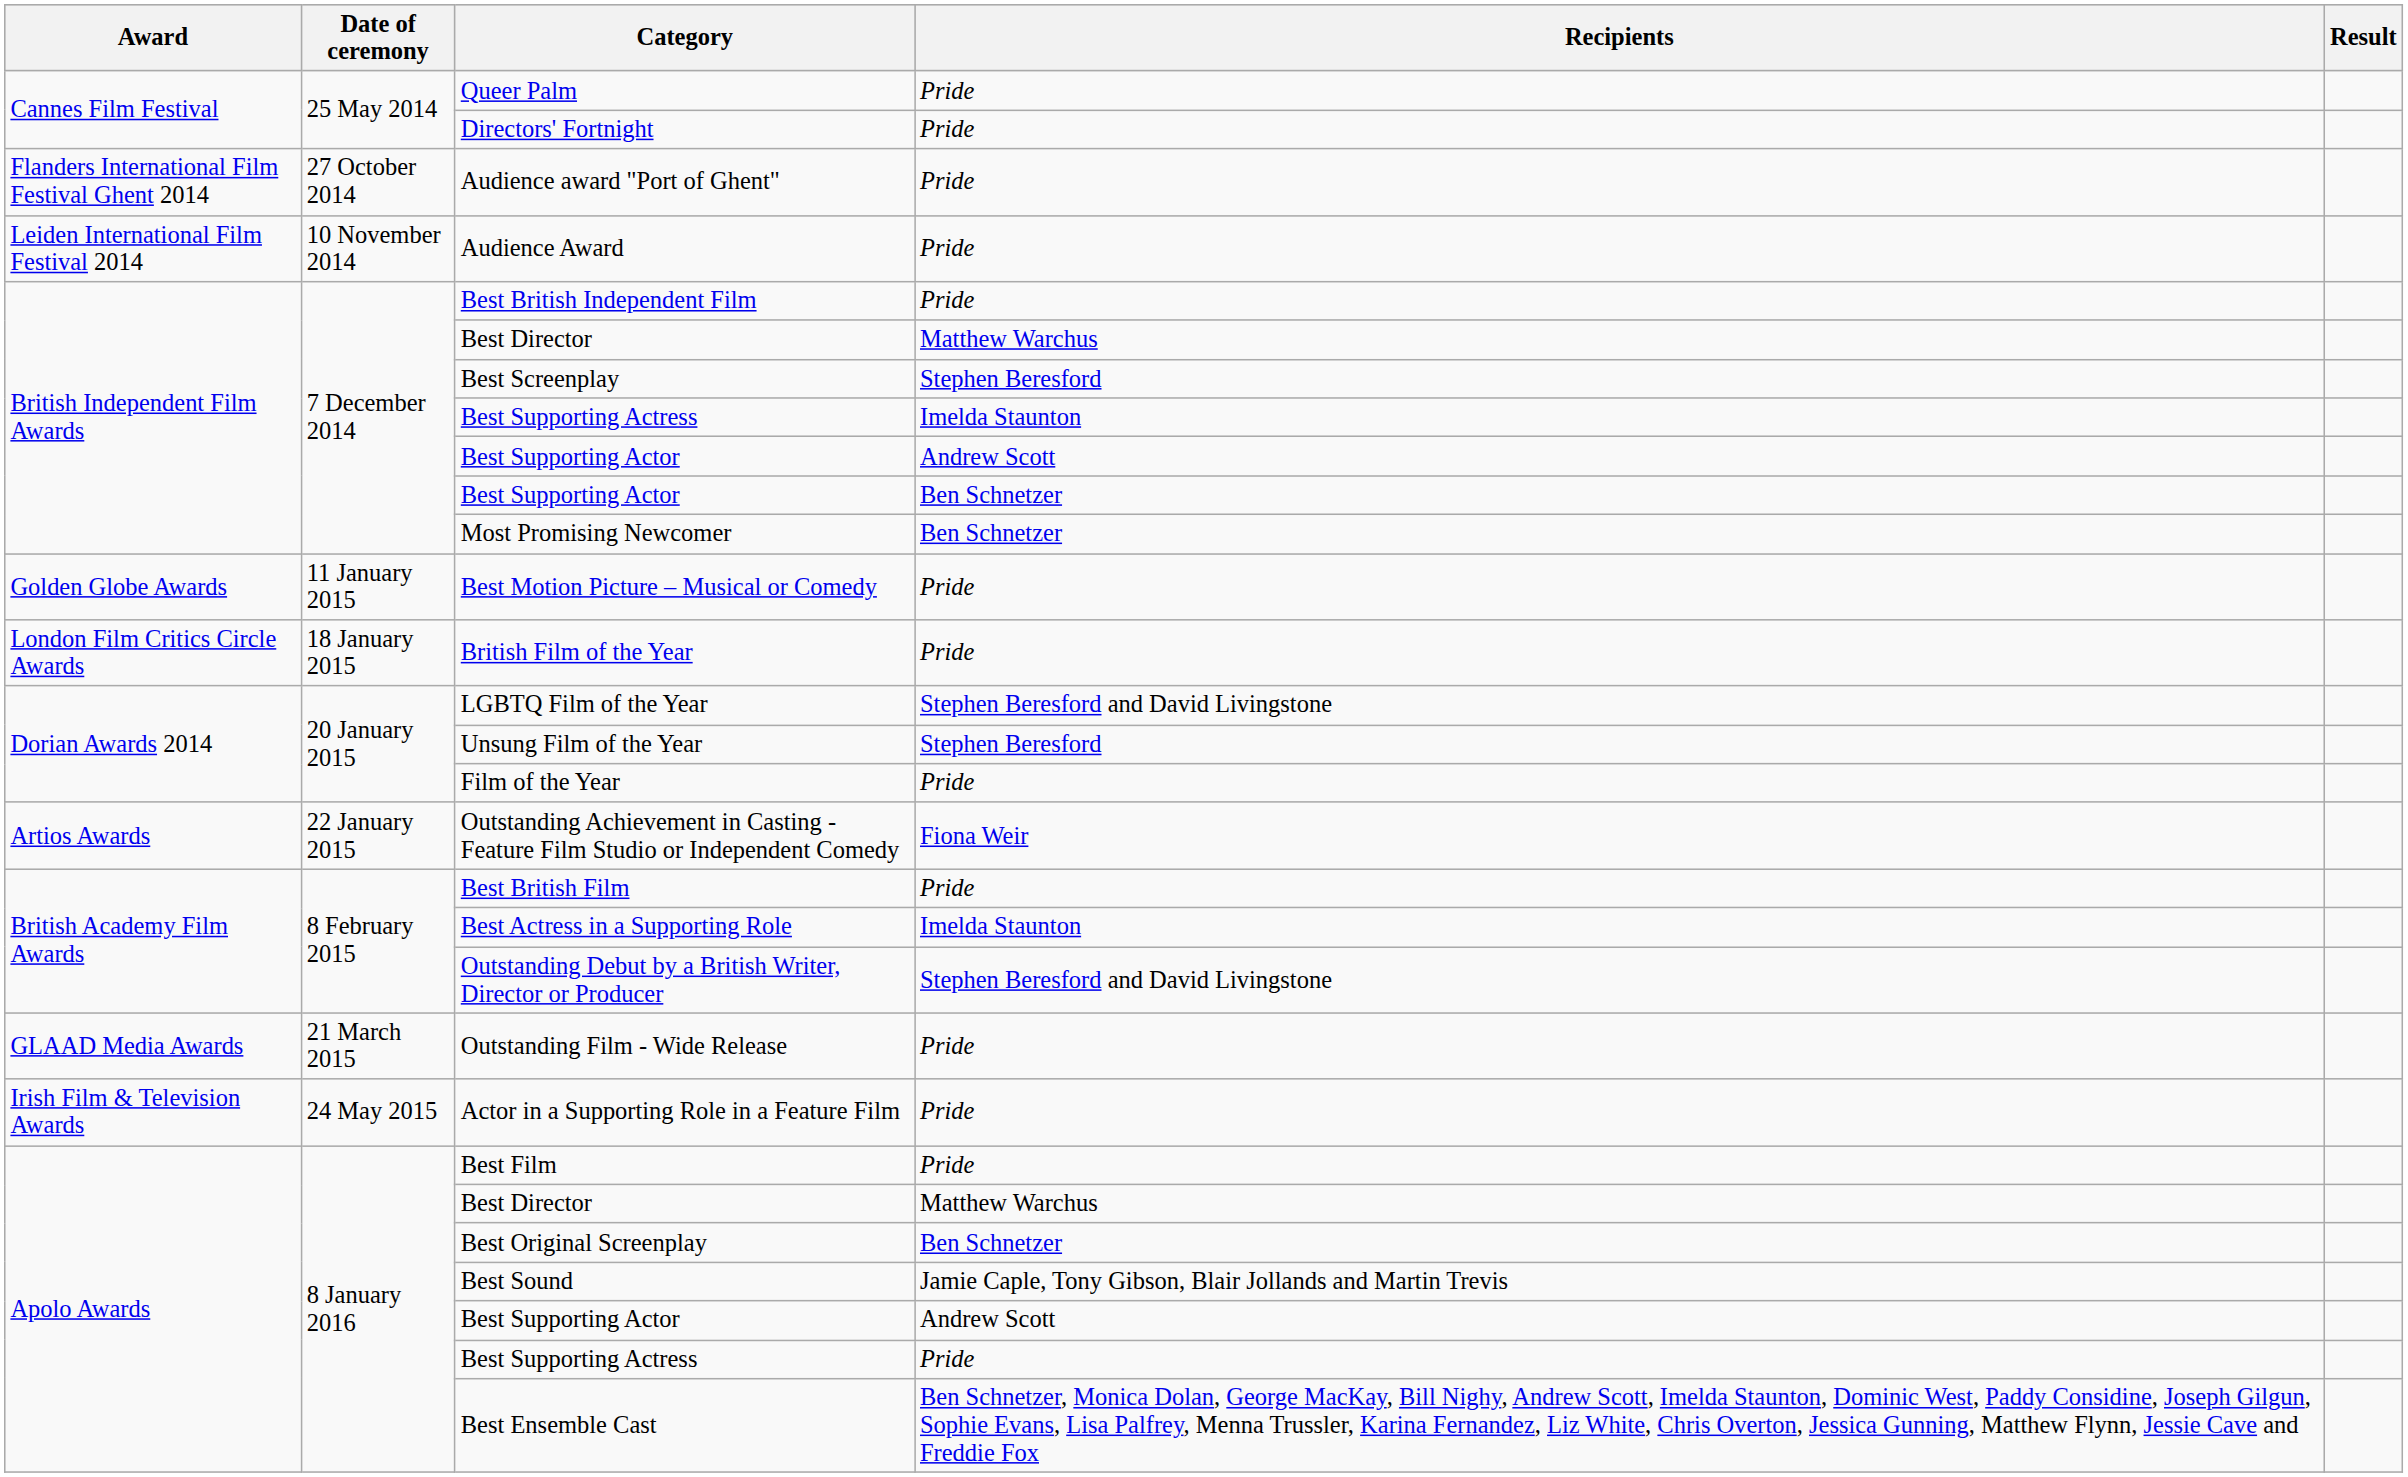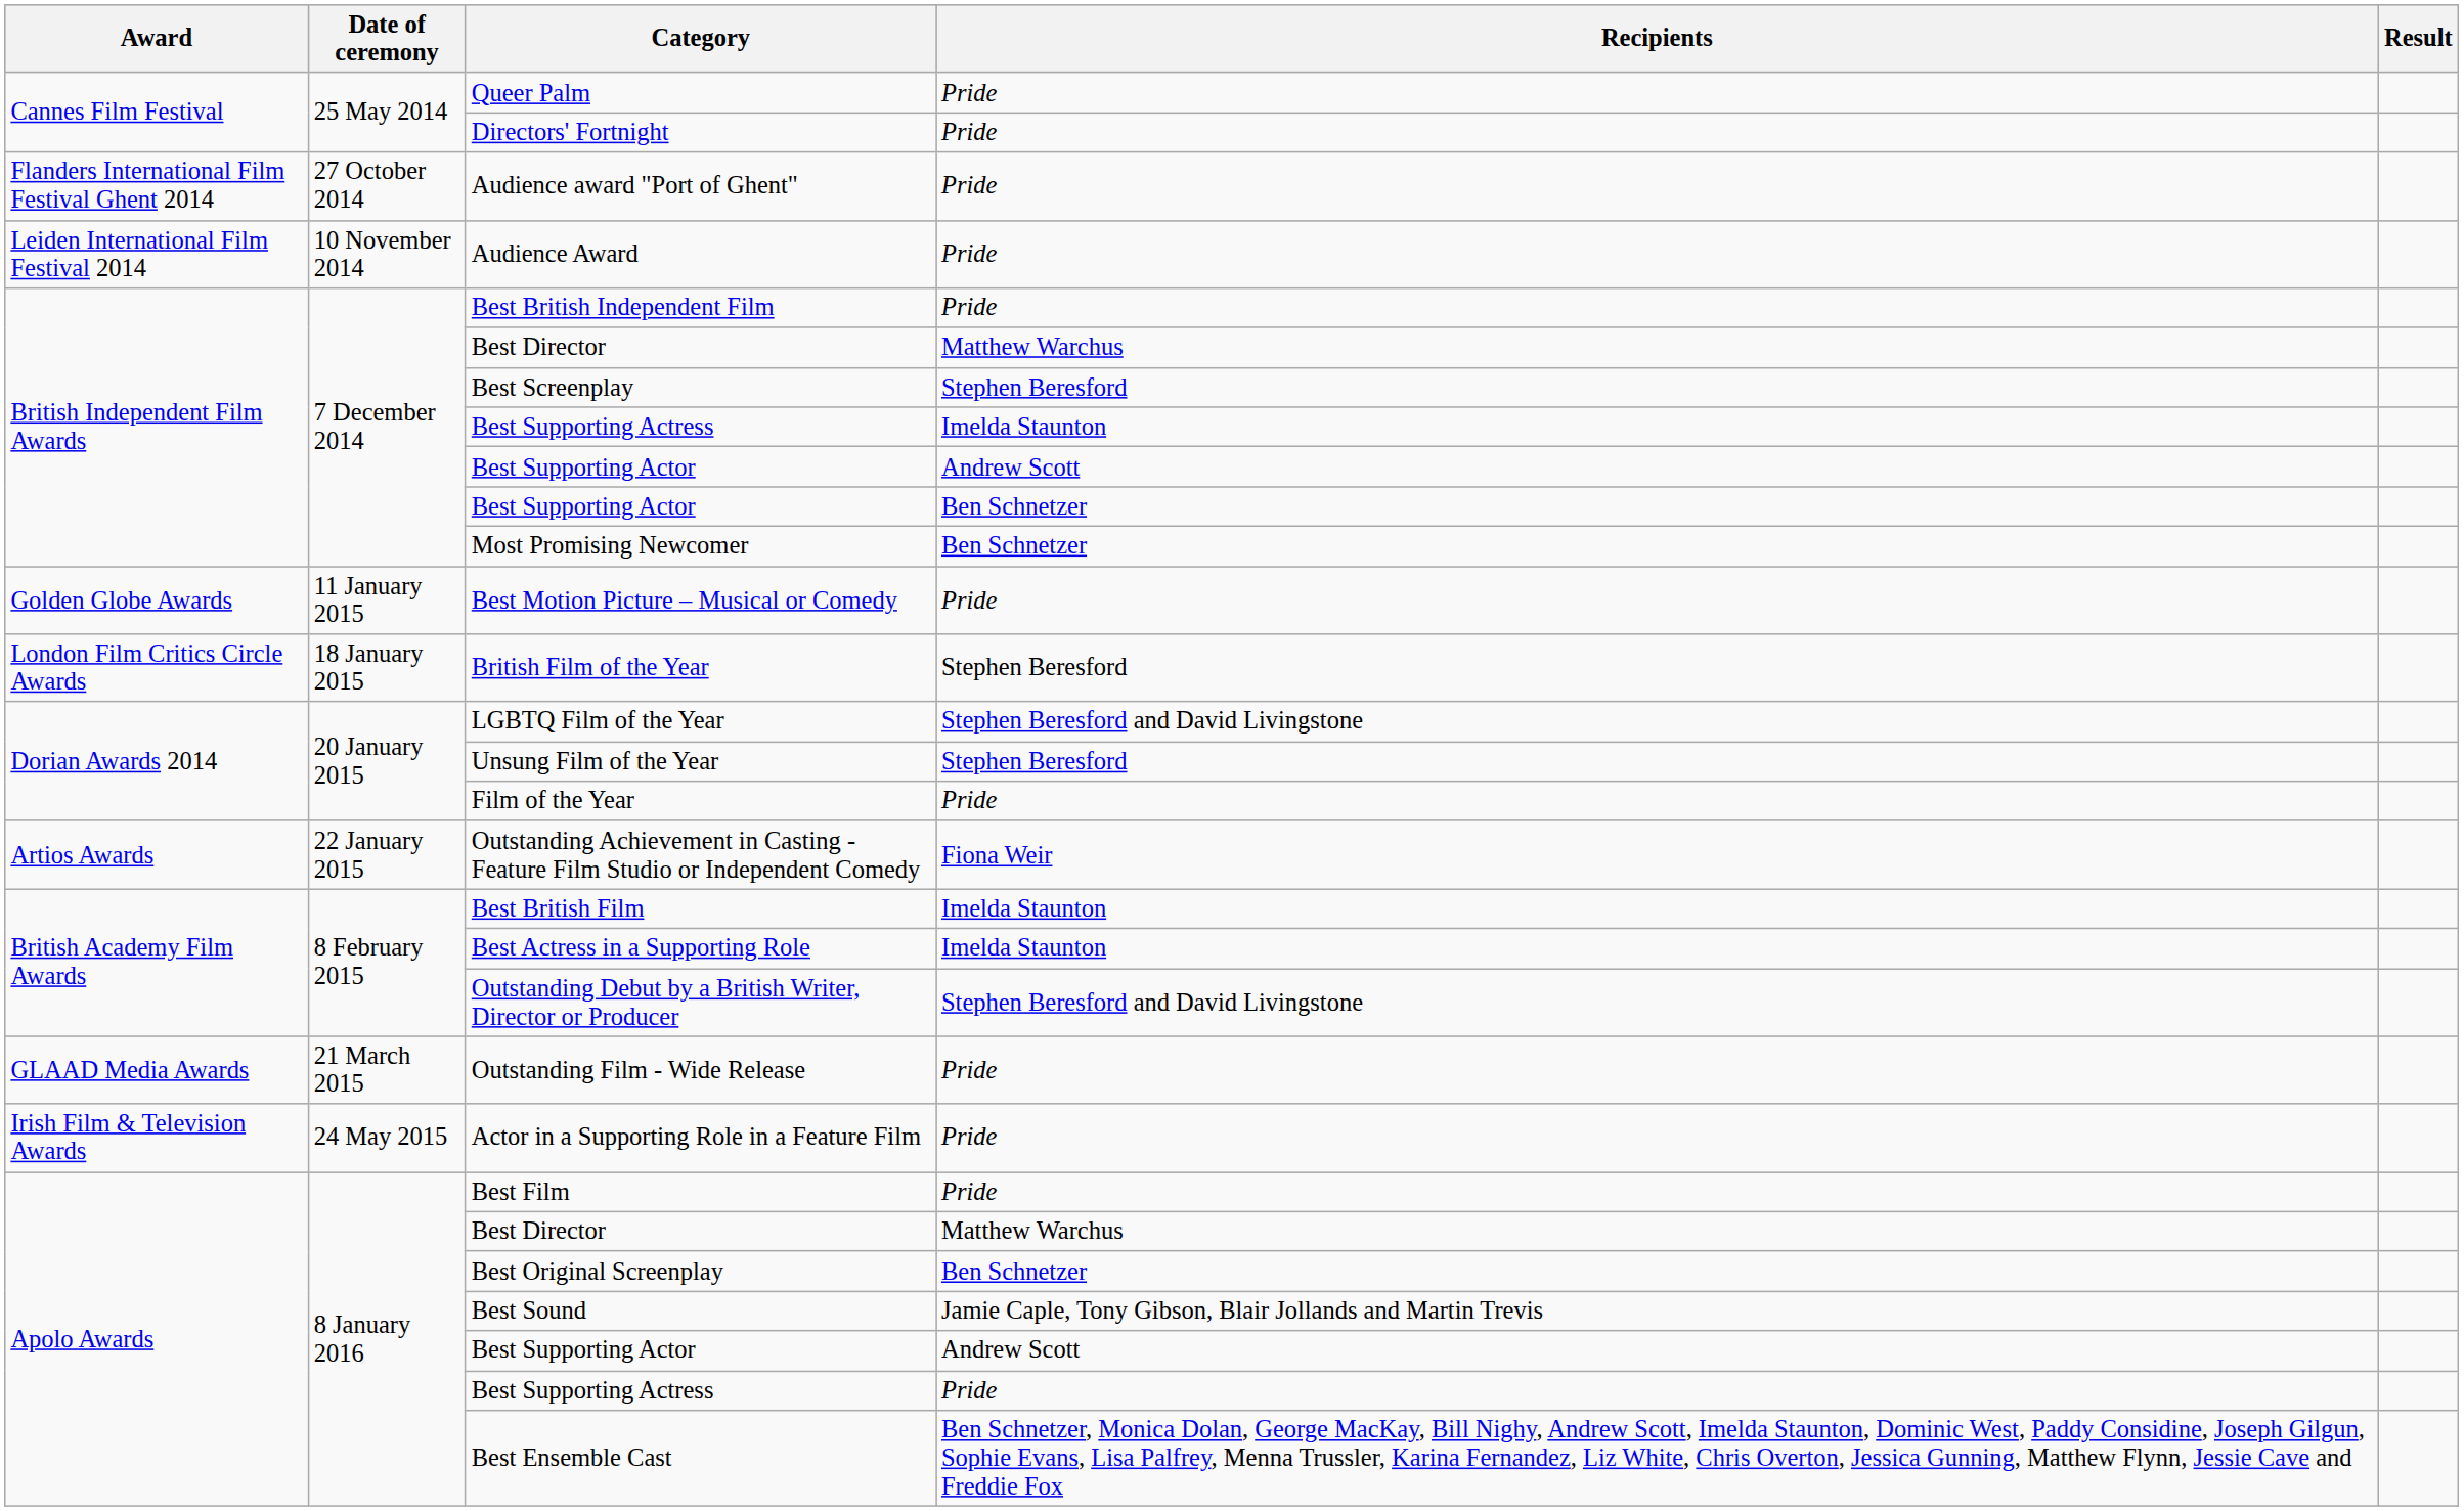British Film of the Year | Recipients: Pride -> Stephen Beresford
Best British Film | Recipients: Pride -> Imelda Staunton
